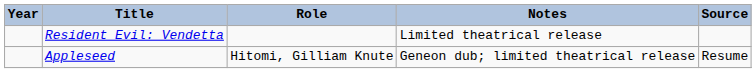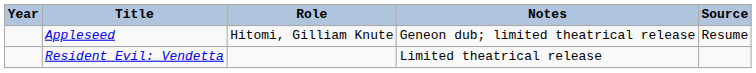rows swapped: Appleseed <-> Resident Evil: Vendetta
